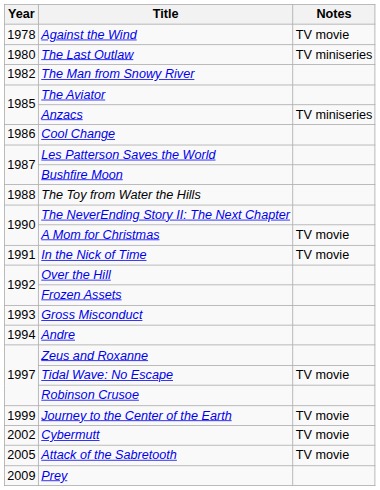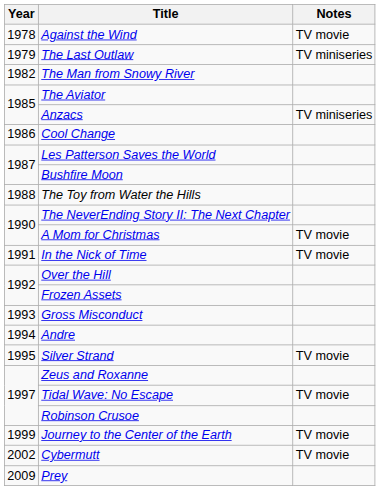The Last Outlaw | Year: 1980 -> 1979
+ row: 1995 | Silver Strand | TV movie
- row: 2005 | Attack of the Sabretooth | TV movie
